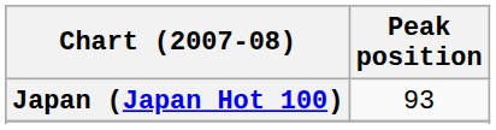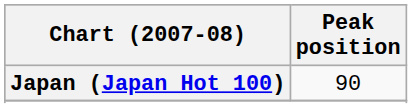Japan (Japan Hot 100) | Peak position: 93 -> 90
